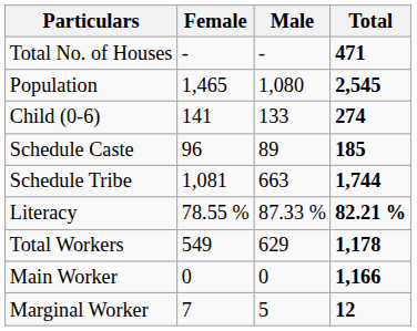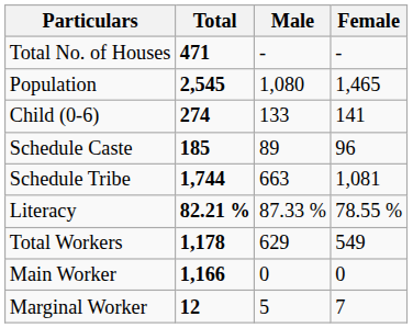columns swapped: Total <-> Female
